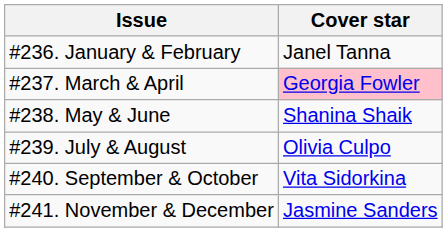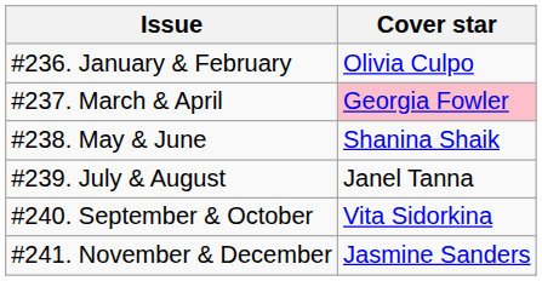#236. January & February | Cover star: Janel Tanna -> Olivia Culpo
#239. July & August | Cover star: Olivia Culpo -> Janel Tanna
